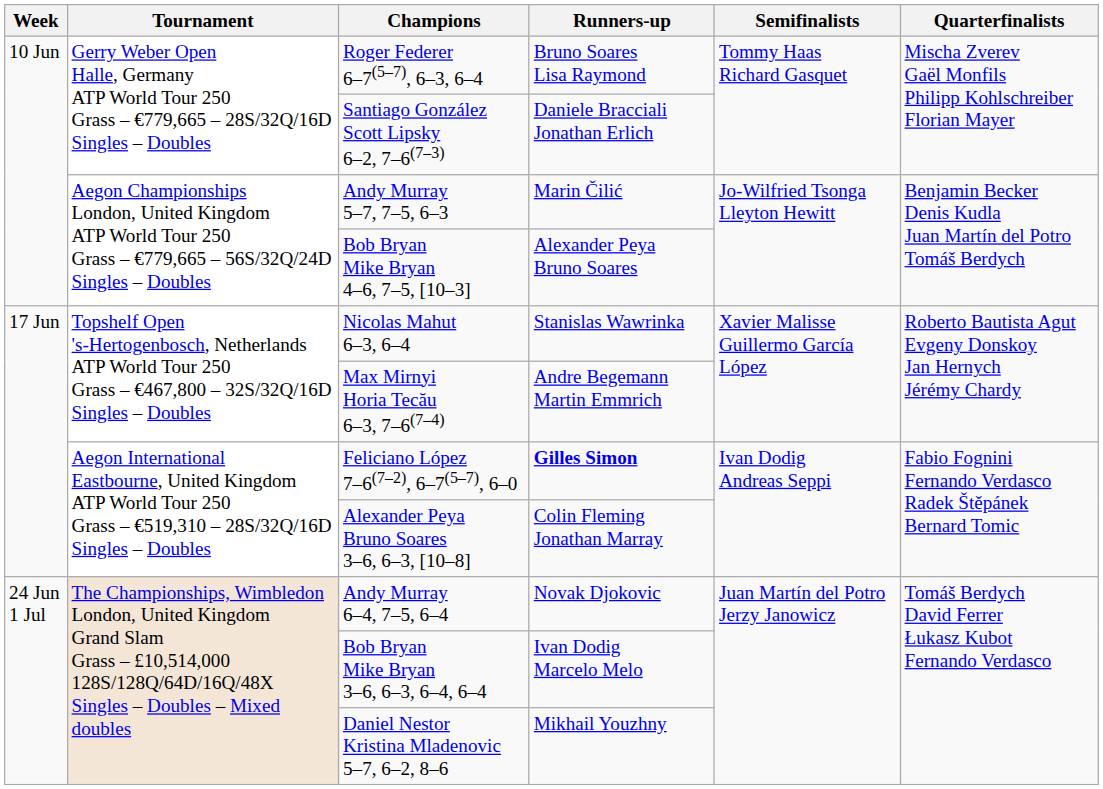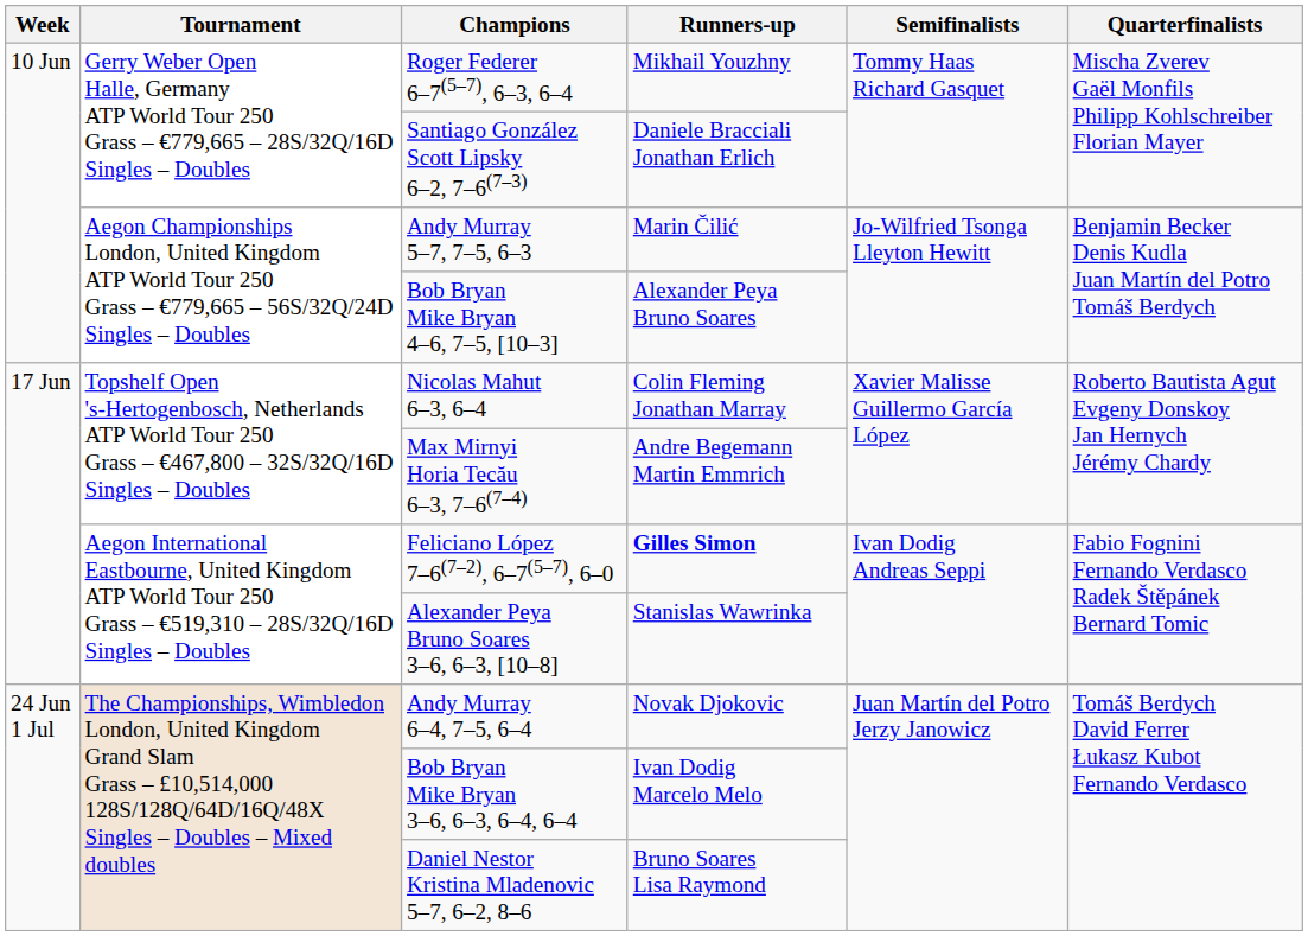Roger Federer 6–7(5–7), 6–3, 6–4 | Runners-up: Bruno Soares Lisa Raymond -> Mikhail Youzhny
Nicolas Mahut 6–3, 6–4 | Runners-up: Stanislas Wawrinka -> Colin Fleming Jonathan Marray
Alexander Peya Bruno Soares 3–6, 6–3, [10–8] | Runners-up: Colin Fleming Jonathan Marray -> Stanislas Wawrinka
Daniel Nestor Kristina Mladenovic 5–7, 6–2, 8–6 | Runners-up: Mikhail Youzhny -> Bruno Soares Lisa Raymond
